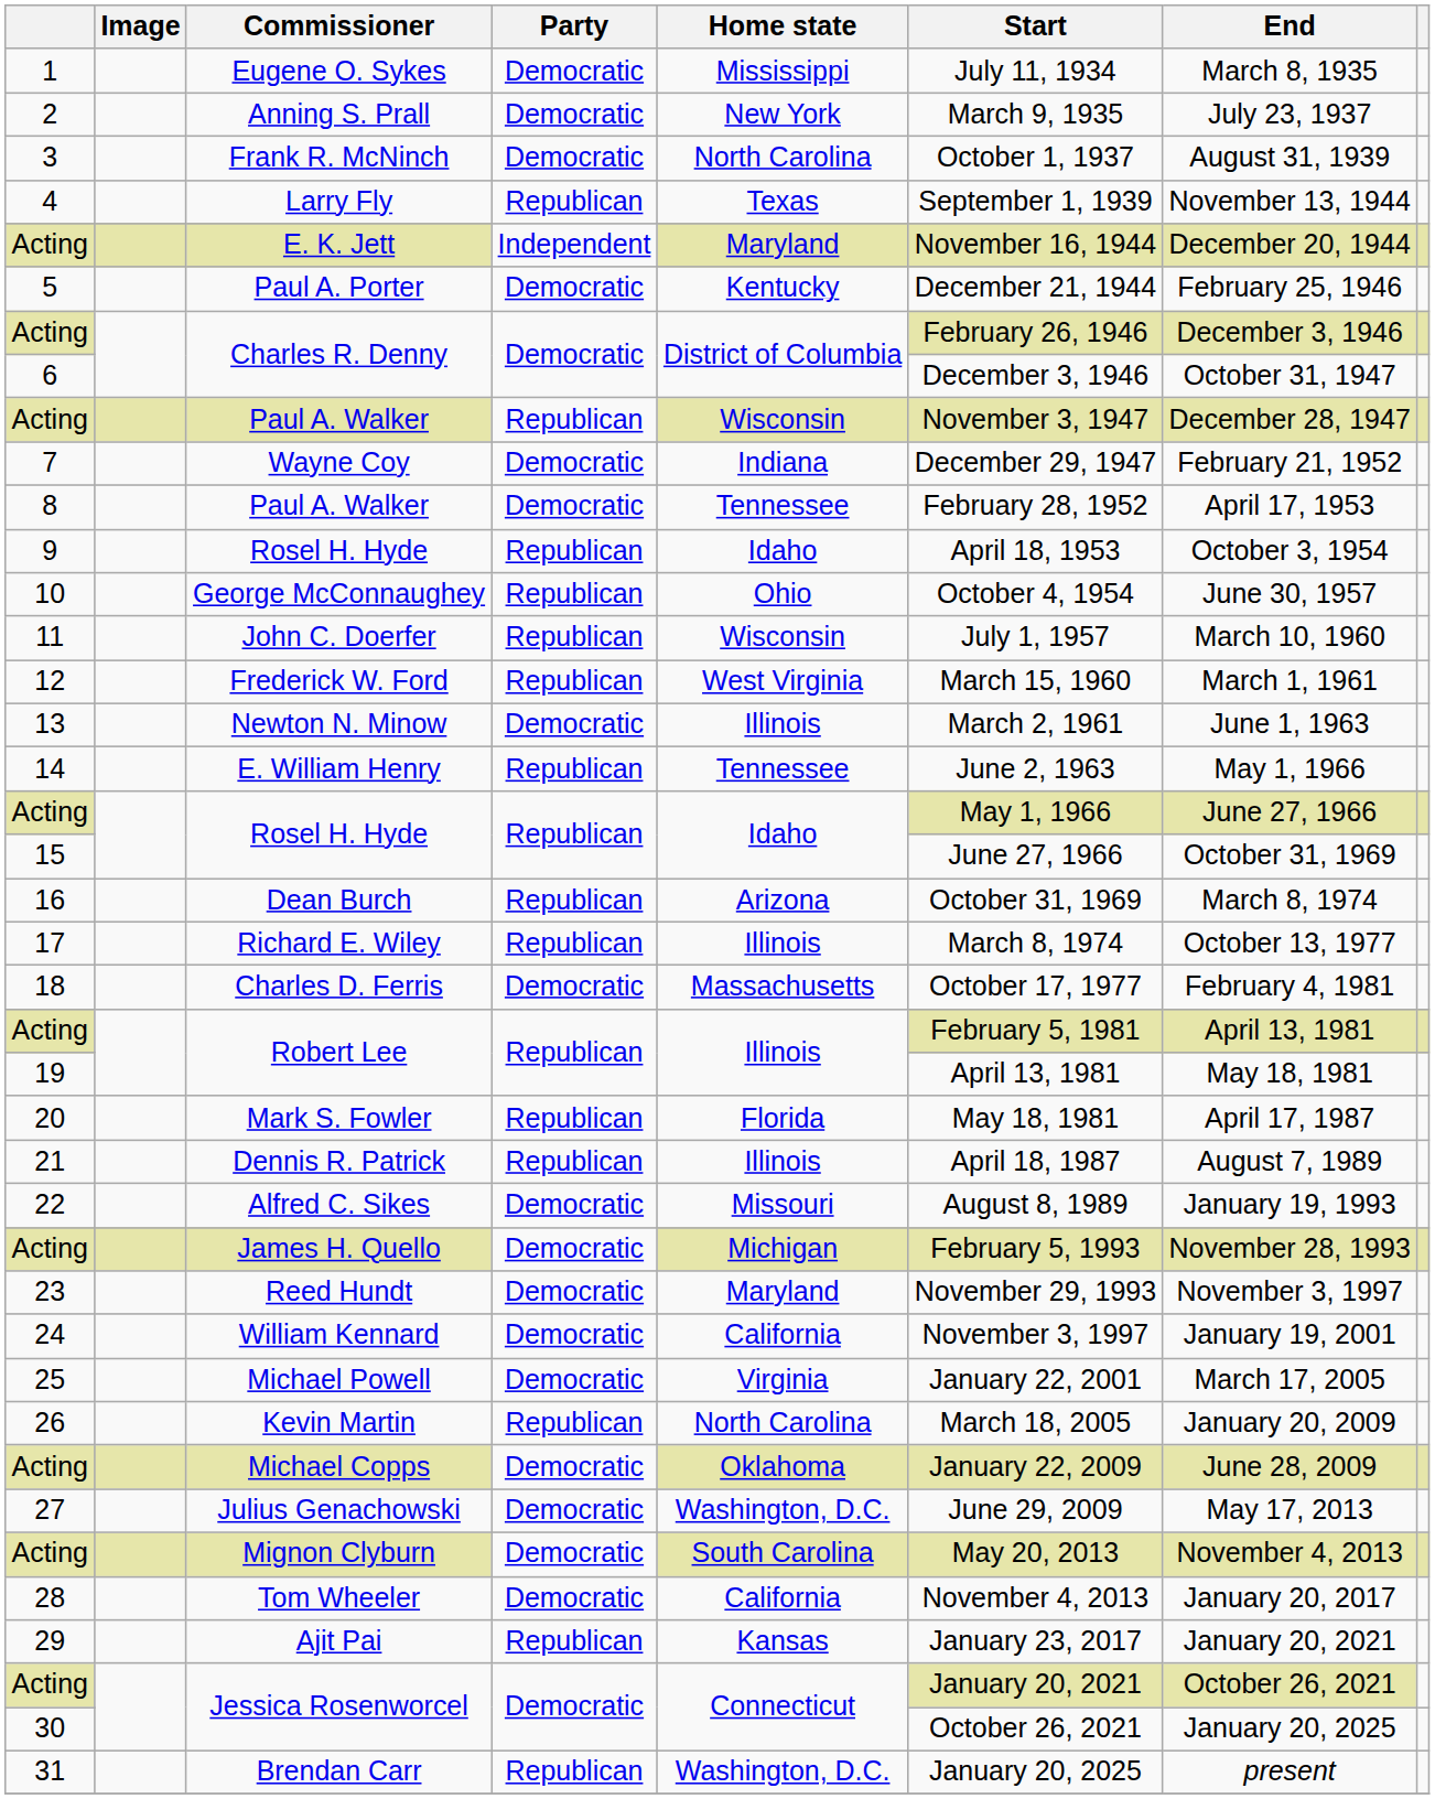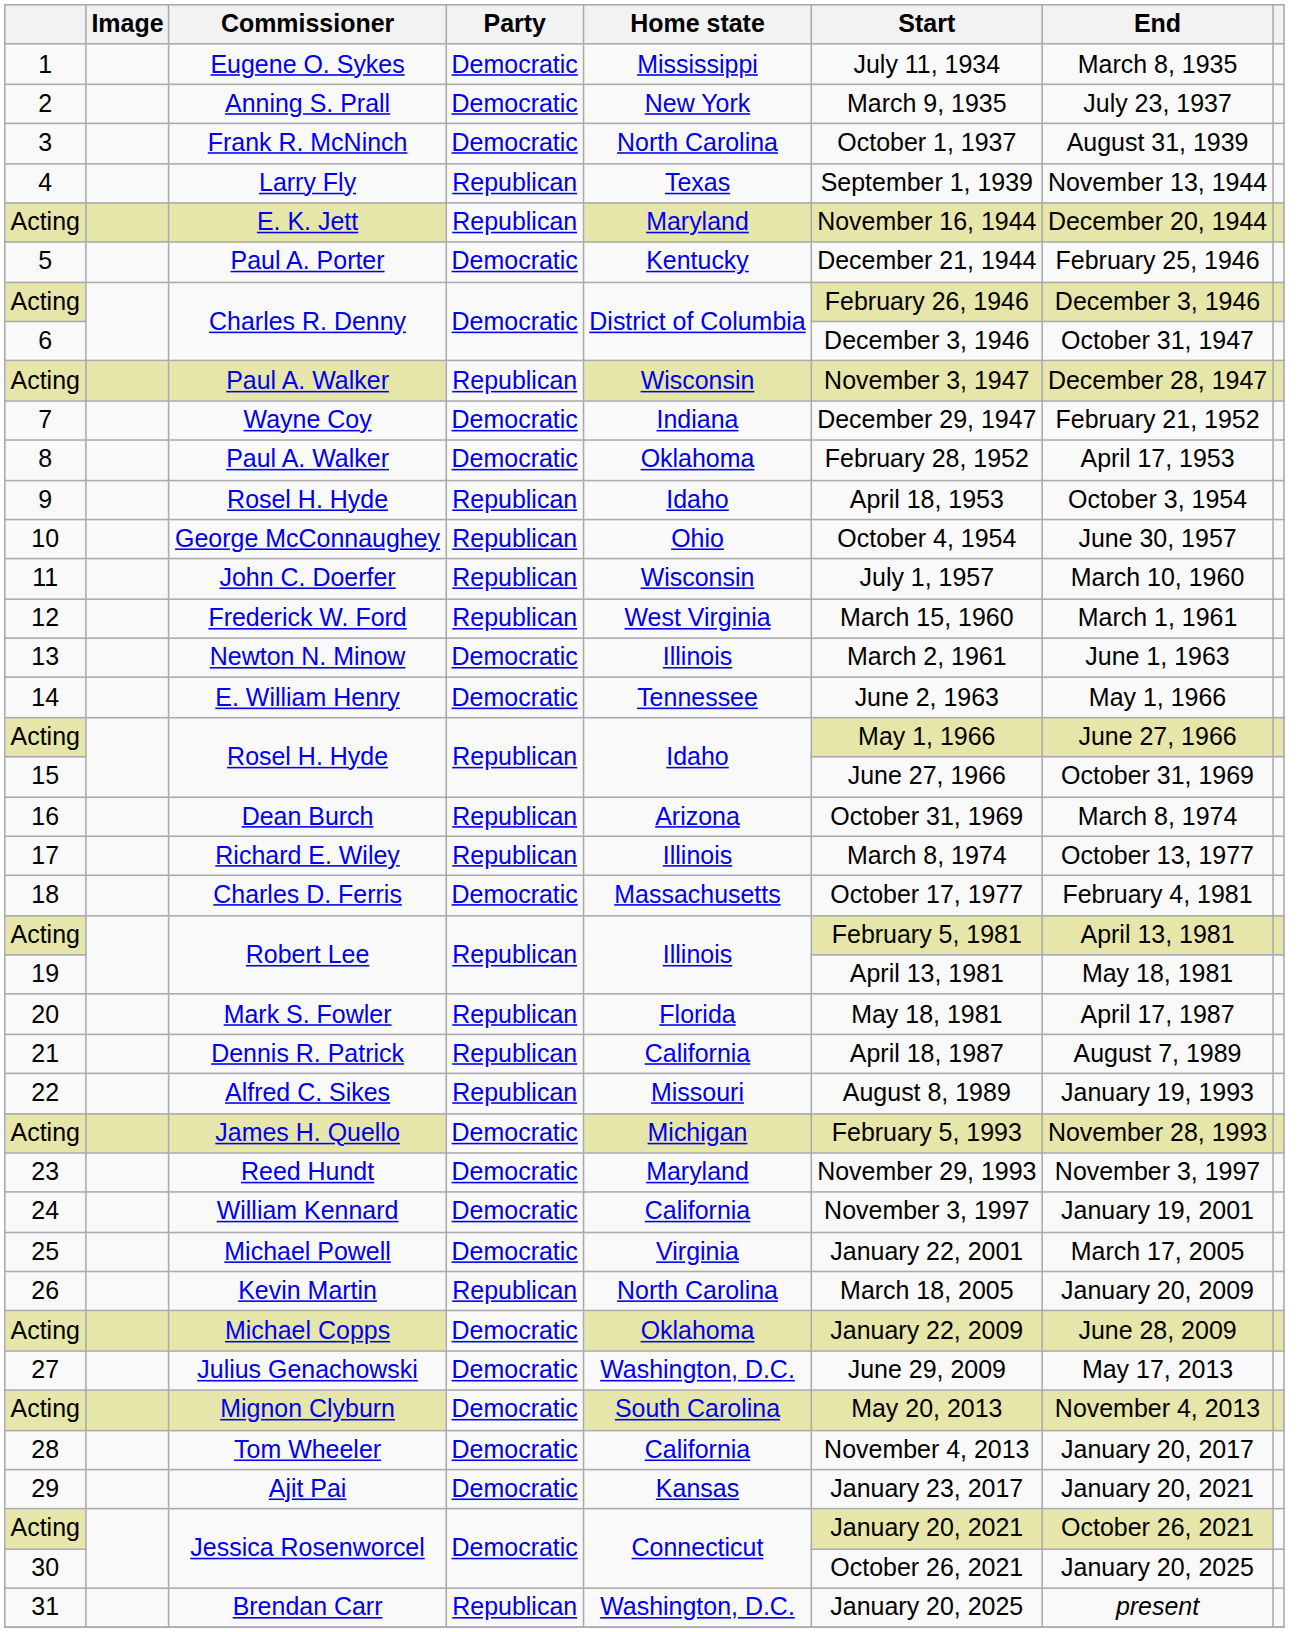E. K. Jett | Party: Independent -> Republican
8 / Paul A. Walker | Home state: Tennessee -> Oklahoma
E. William Henry | Party: Republican -> Democratic
Dennis R. Patrick | Home state: Illinois -> California
Alfred C. Sikes | Party: Democratic -> Republican
Ajit Pai | Party: Republican -> Democratic
